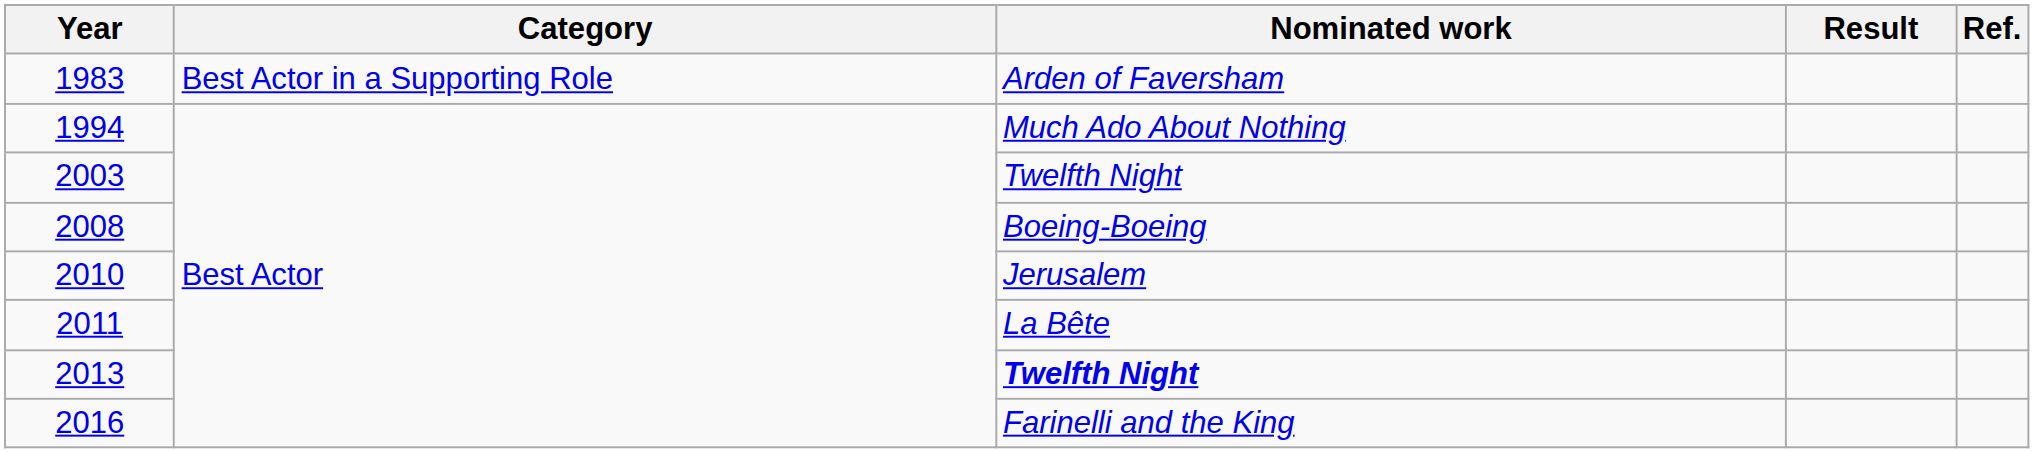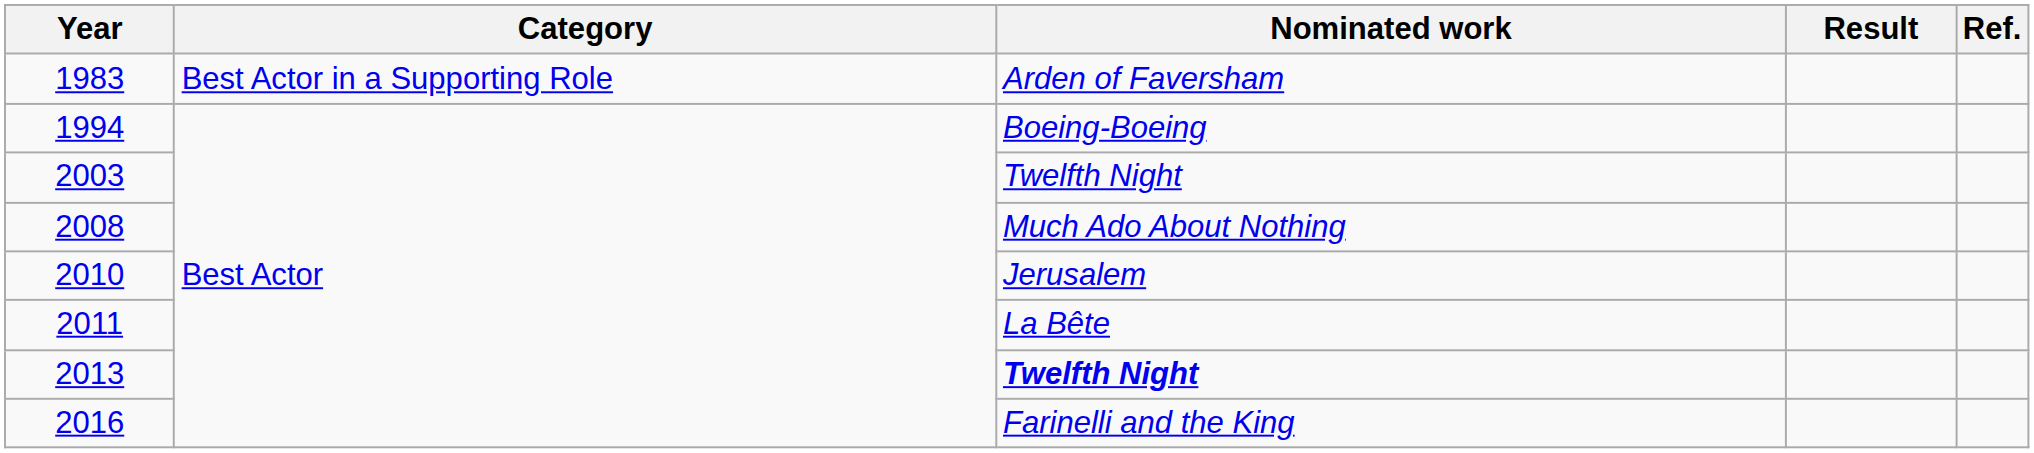1994 | Nominated work: Much Ado About Nothing -> Boeing-Boeing
2008 | Nominated work: Boeing-Boeing -> Much Ado About Nothing
